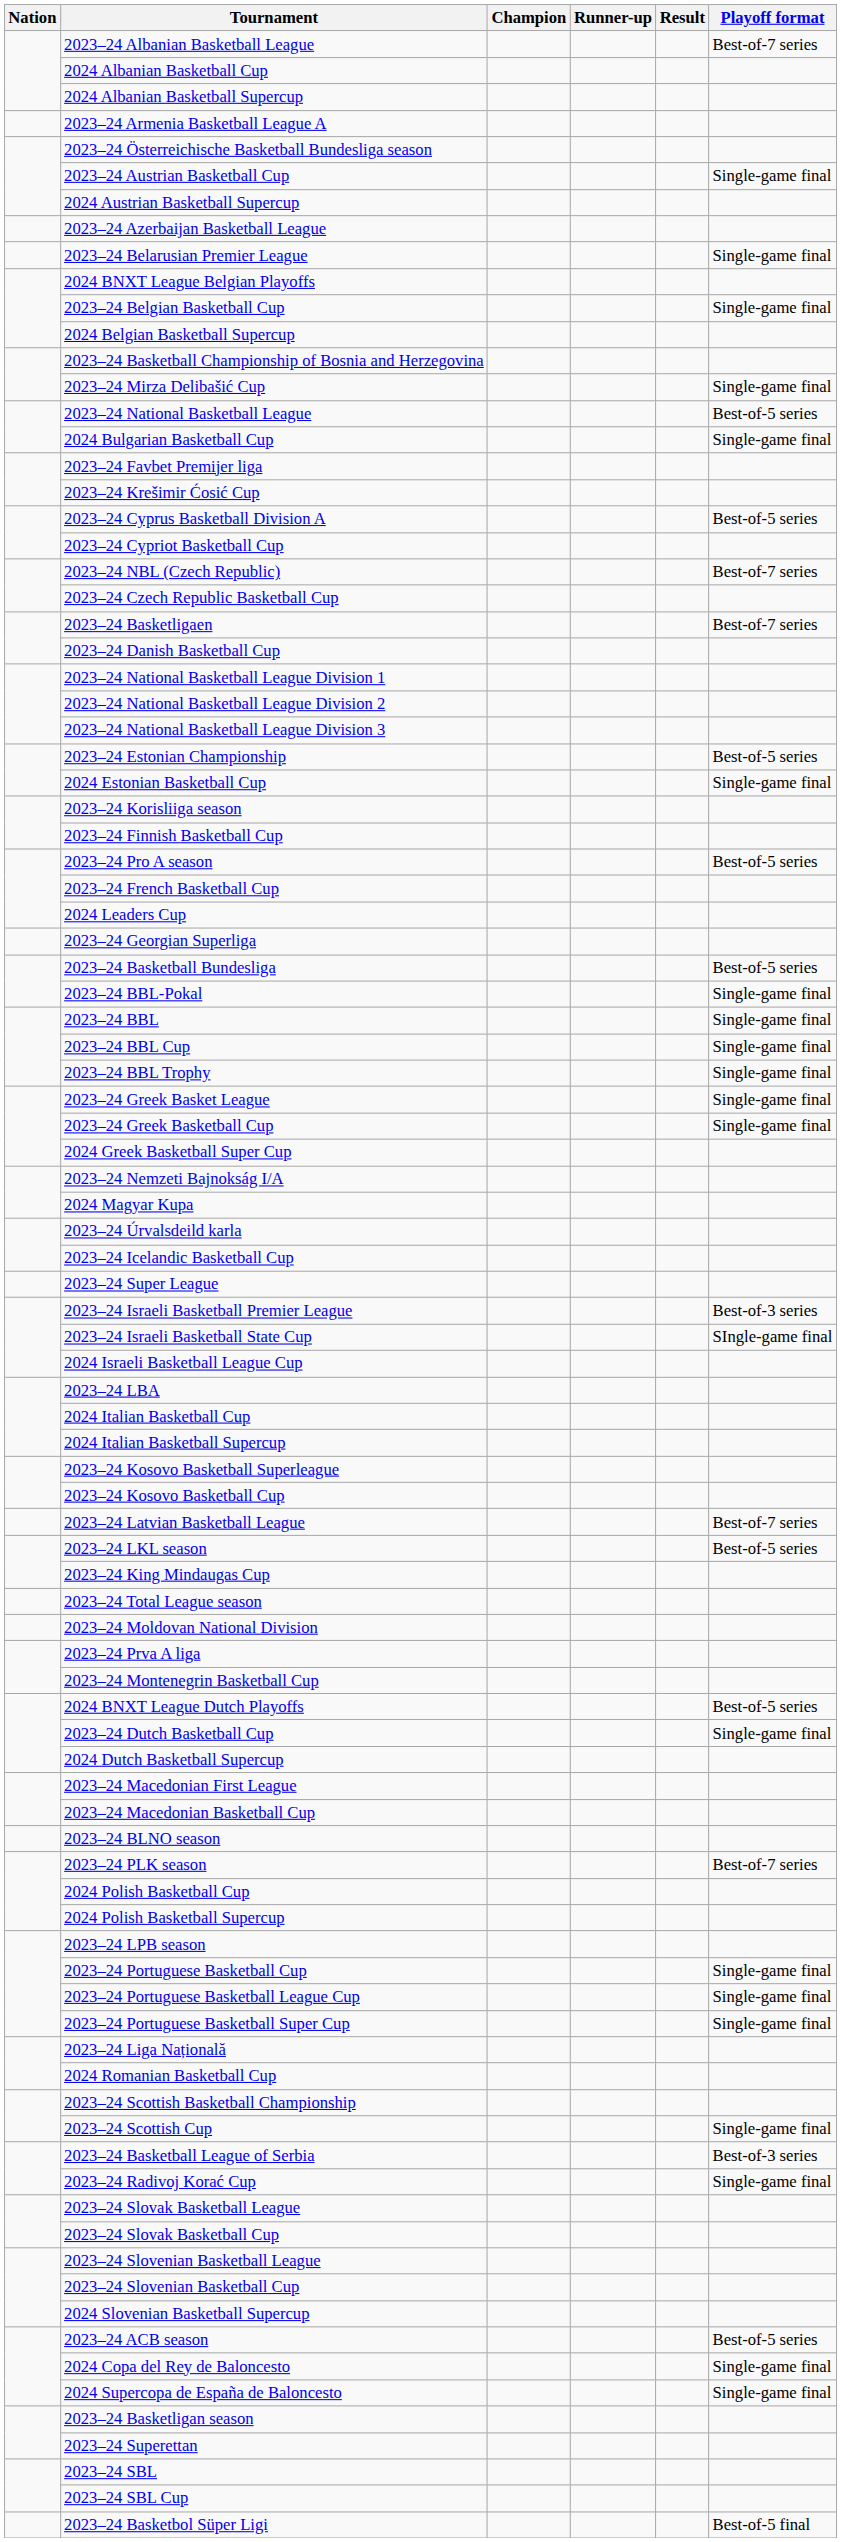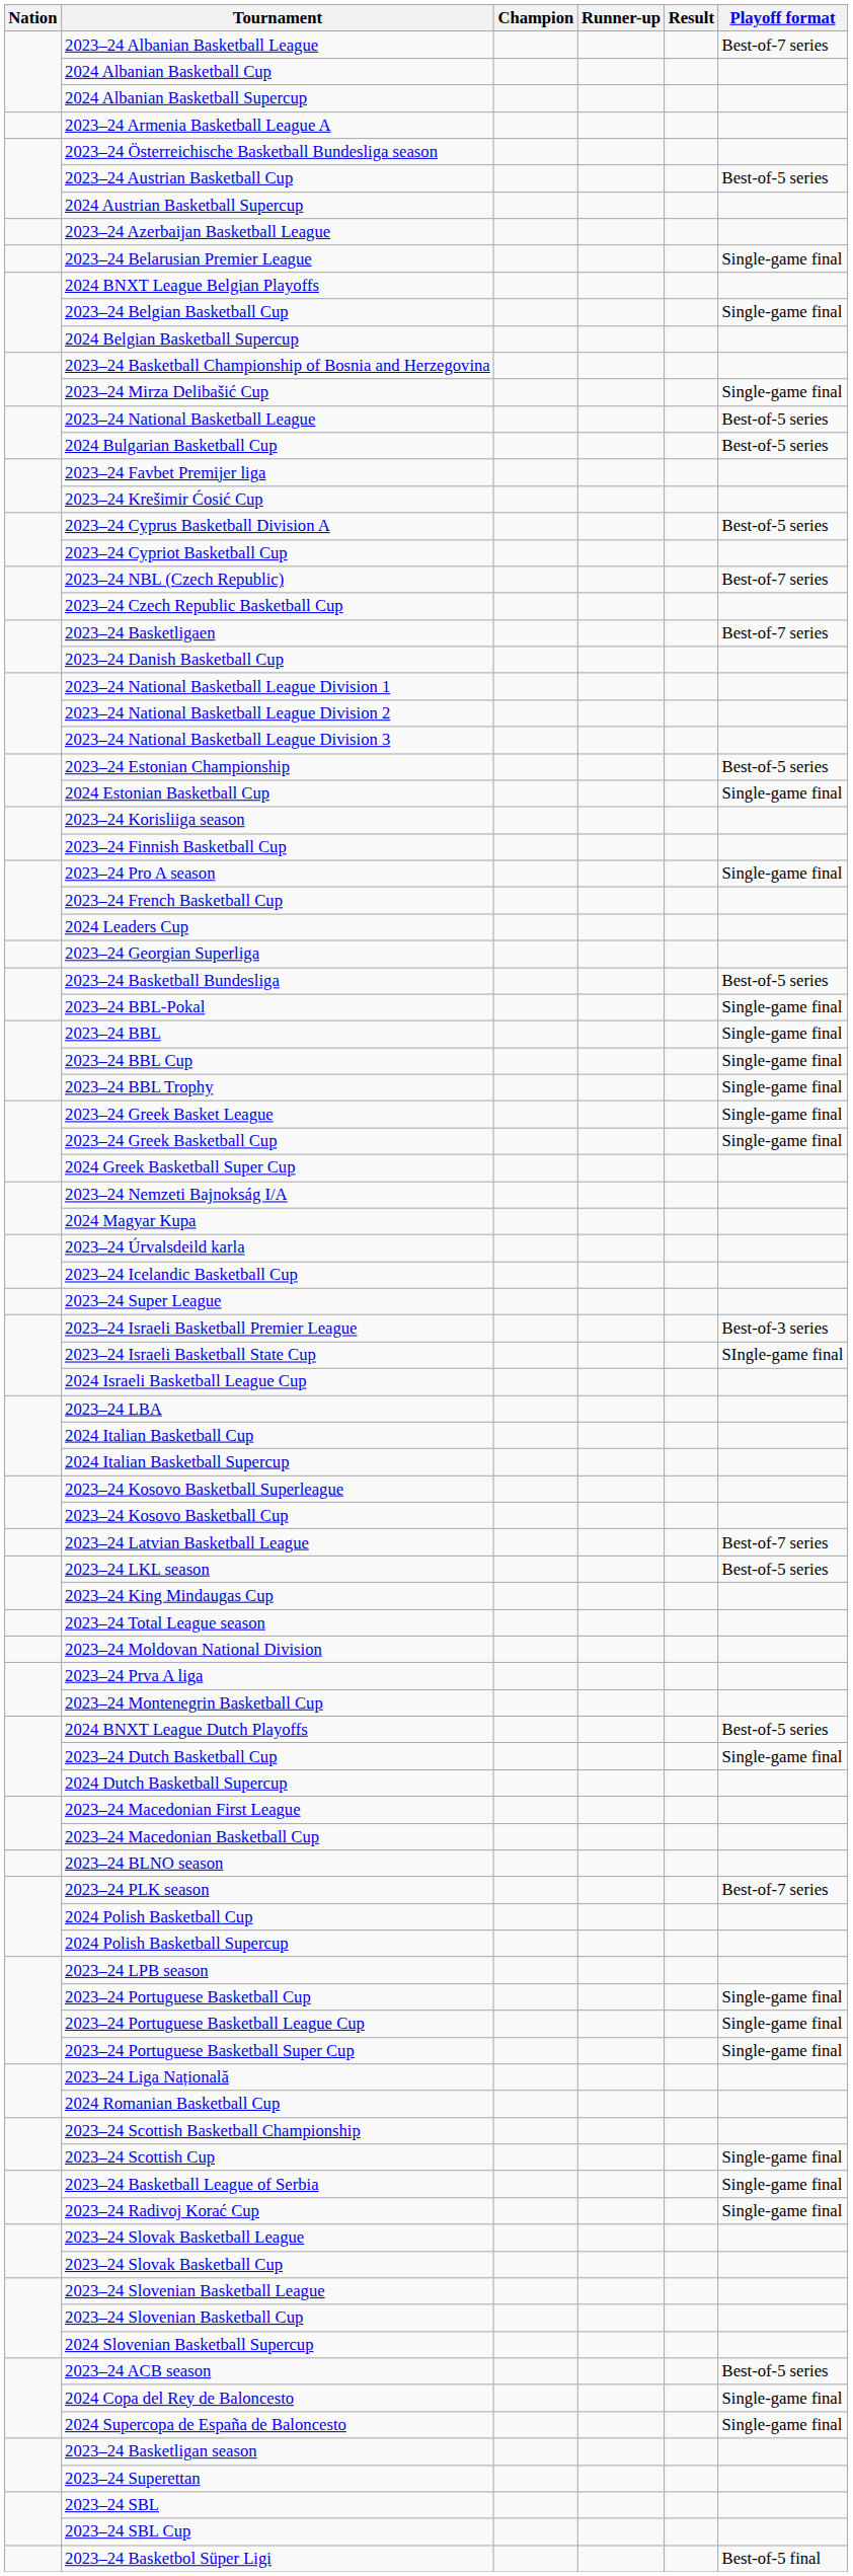2023–24 Austrian Basketball Cup | Playoff format: Single-game final -> Best-of-5 series
2024 Bulgarian Basketball Cup | Playoff format: Single-game final -> Best-of-5 series
2023–24 Pro A season | Playoff format: Best-of-5 series -> Single-game final
2023–24 Basketball League of Serbia | Playoff format: Best-of-3 series -> Single-game final
